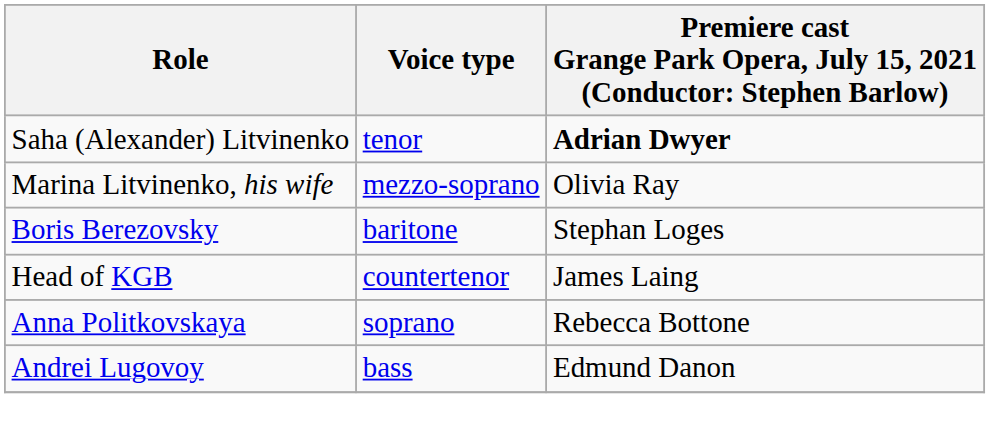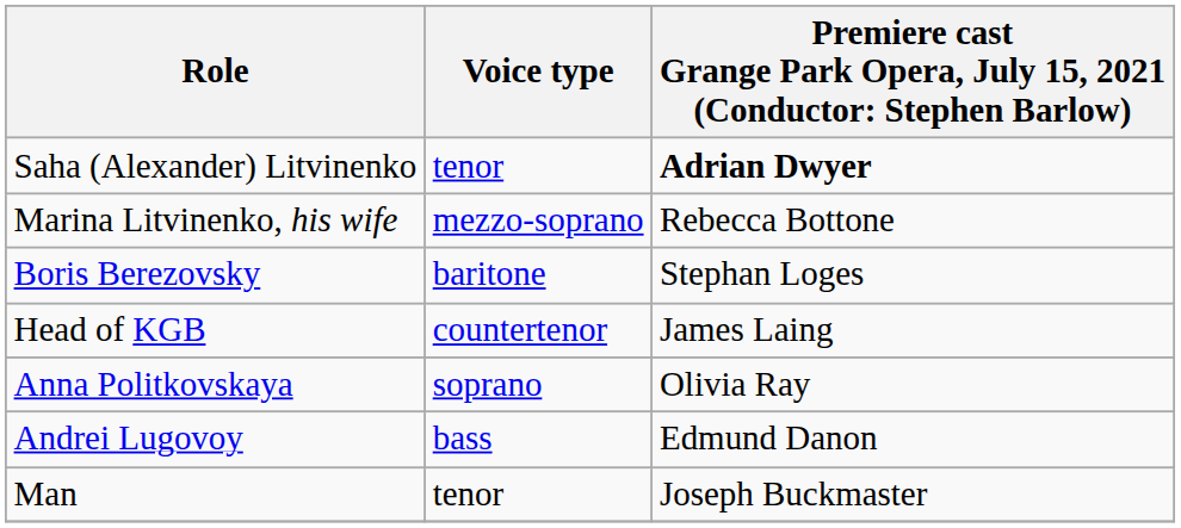Marina Litvinenko, his wife | column 3: Olivia Ray -> Rebecca Bottone
Anna Politkovskaya | column 3: Rebecca Bottone -> Olivia Ray
+ row: Man | tenor | Joseph Buckmaster
